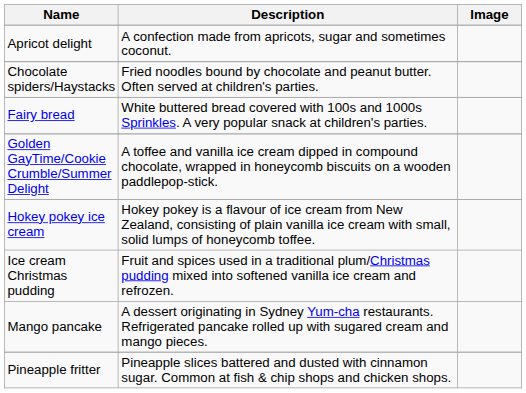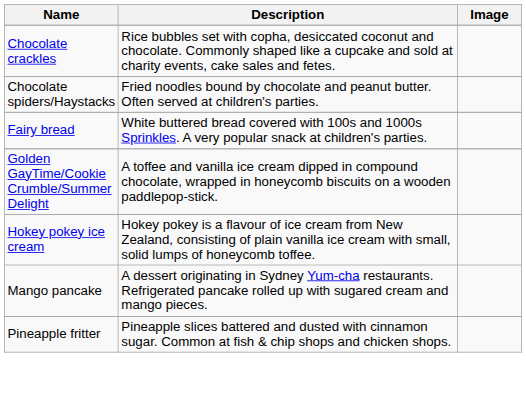- row: Apricot delight | A confection made from apricots, sugar and sometimes coconut.
+ row: Chocolate crackles | Rice bubbles set with copha, desiccated coconut and chocolate. Commonly shaped like a cupcake and sold at charity events, cake sales and fetes.
- row: Ice cream Christmas pudding | Fruit and spices used in a traditional plum/Christmas pudding mixed into softened vanilla ice cream and refrozen.
